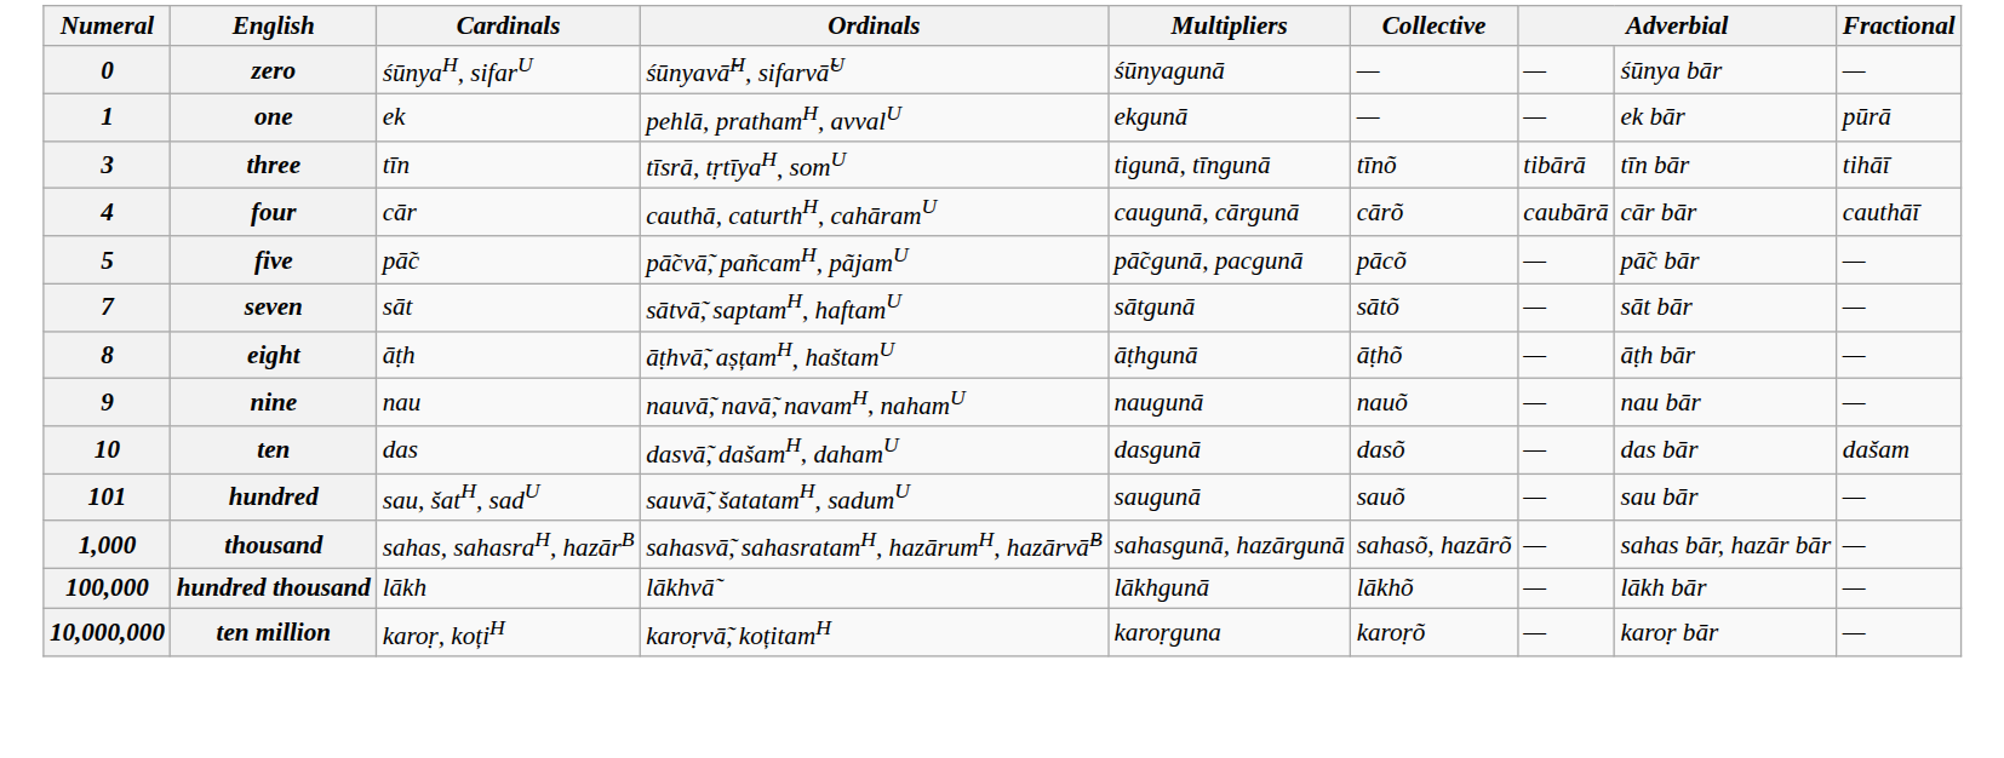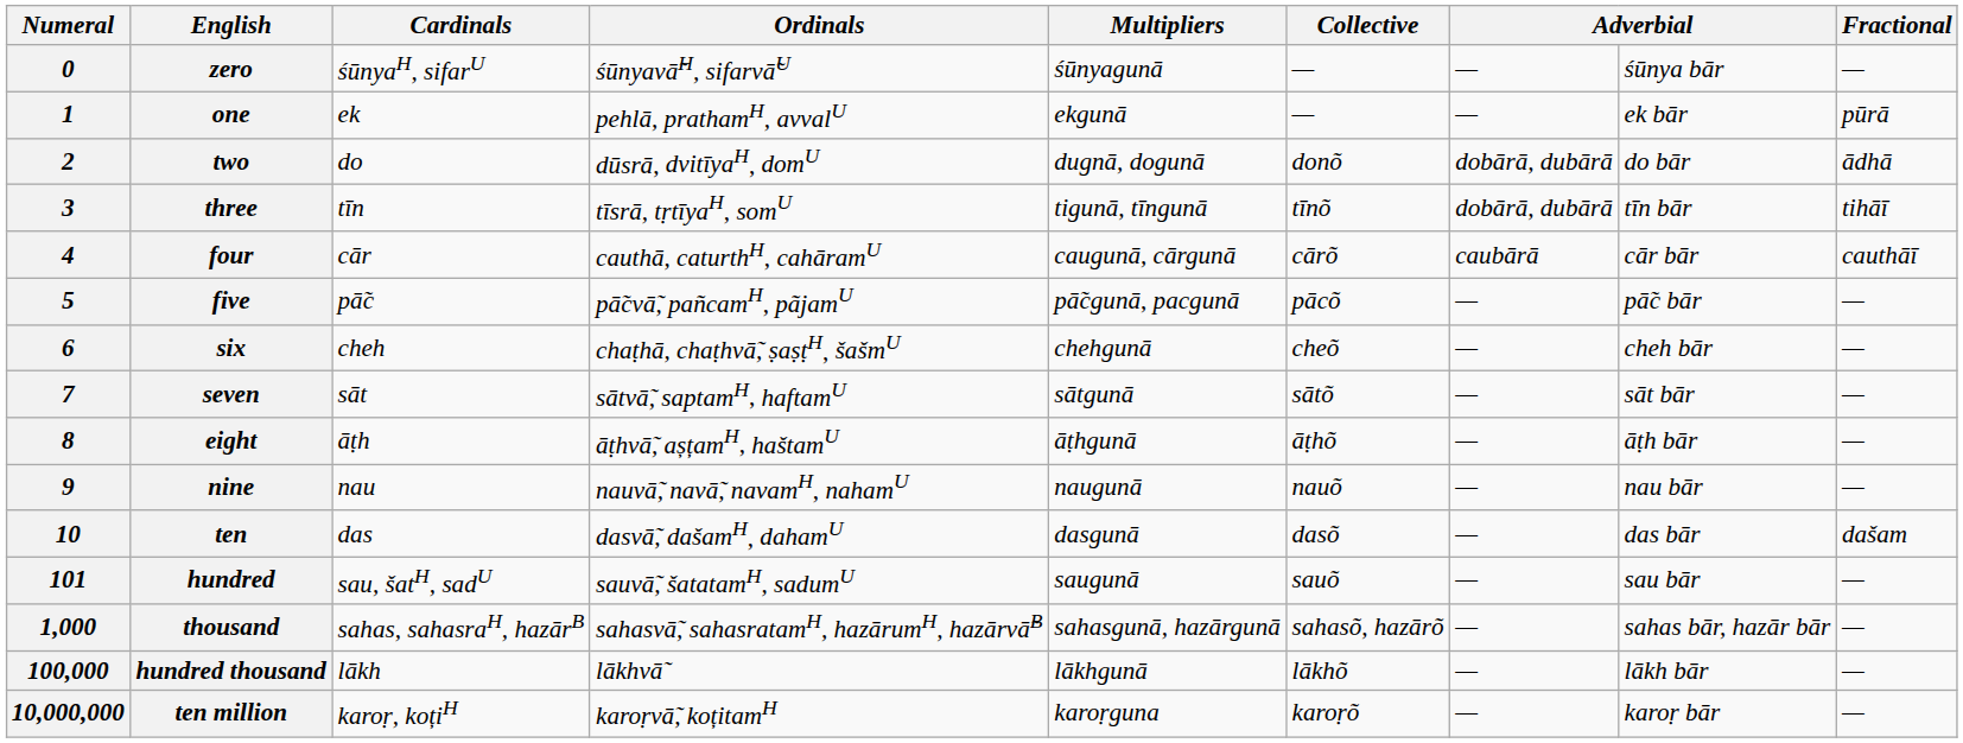+ row: 2 | two | do | dūsrā, dvitīyaH, domU | dugnā, dogunā | donõ | dobārā, dubārā | do bār | ādhā
three | column 7: tibārā -> dobārā, dubārā
+ row: 6 | six | cheh | chaṭhā, chaṭhvā̃, ṣaṣṭH, šašmU | chehgunā | cheõ | — | cheh bār | —
